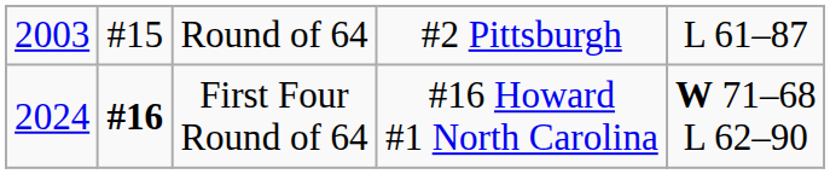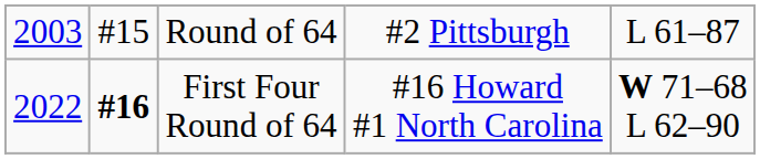First Four Round of 64 | column 1: 2024 -> 2022
